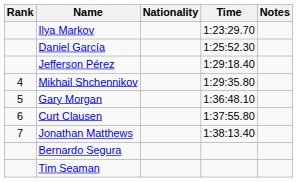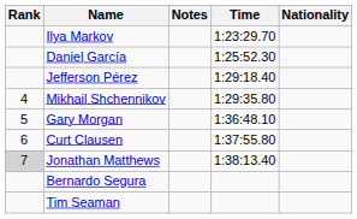columns swapped: Nationality <-> Notes
Jonathan Matthews | Rank: no background -> lightgrey background
